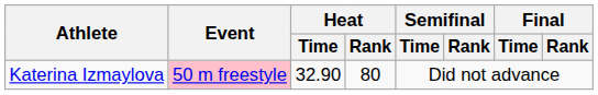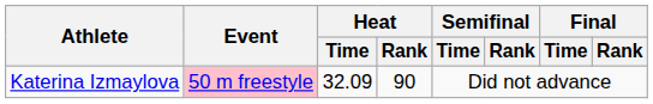Katerina Izmaylova | Heat / Time: 32.90 -> 32.09
Katerina Izmaylova | Heat / Rank: 80 -> 90
